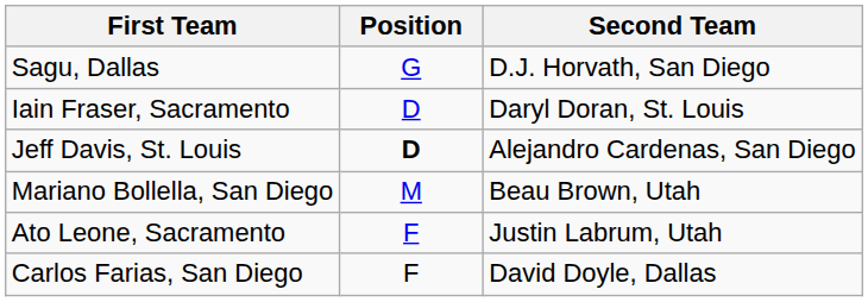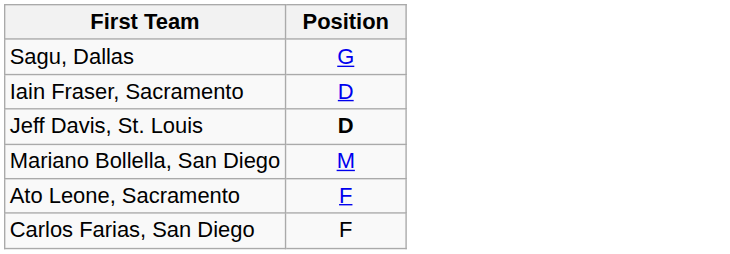- column: Second Team | D.J. Horvath, San Diego | Daryl Doran, St. Louis | Alejandro Cardenas, San Diego | Beau Brown, Utah | Justin Labrum, Utah | David Doyle, Dallas
